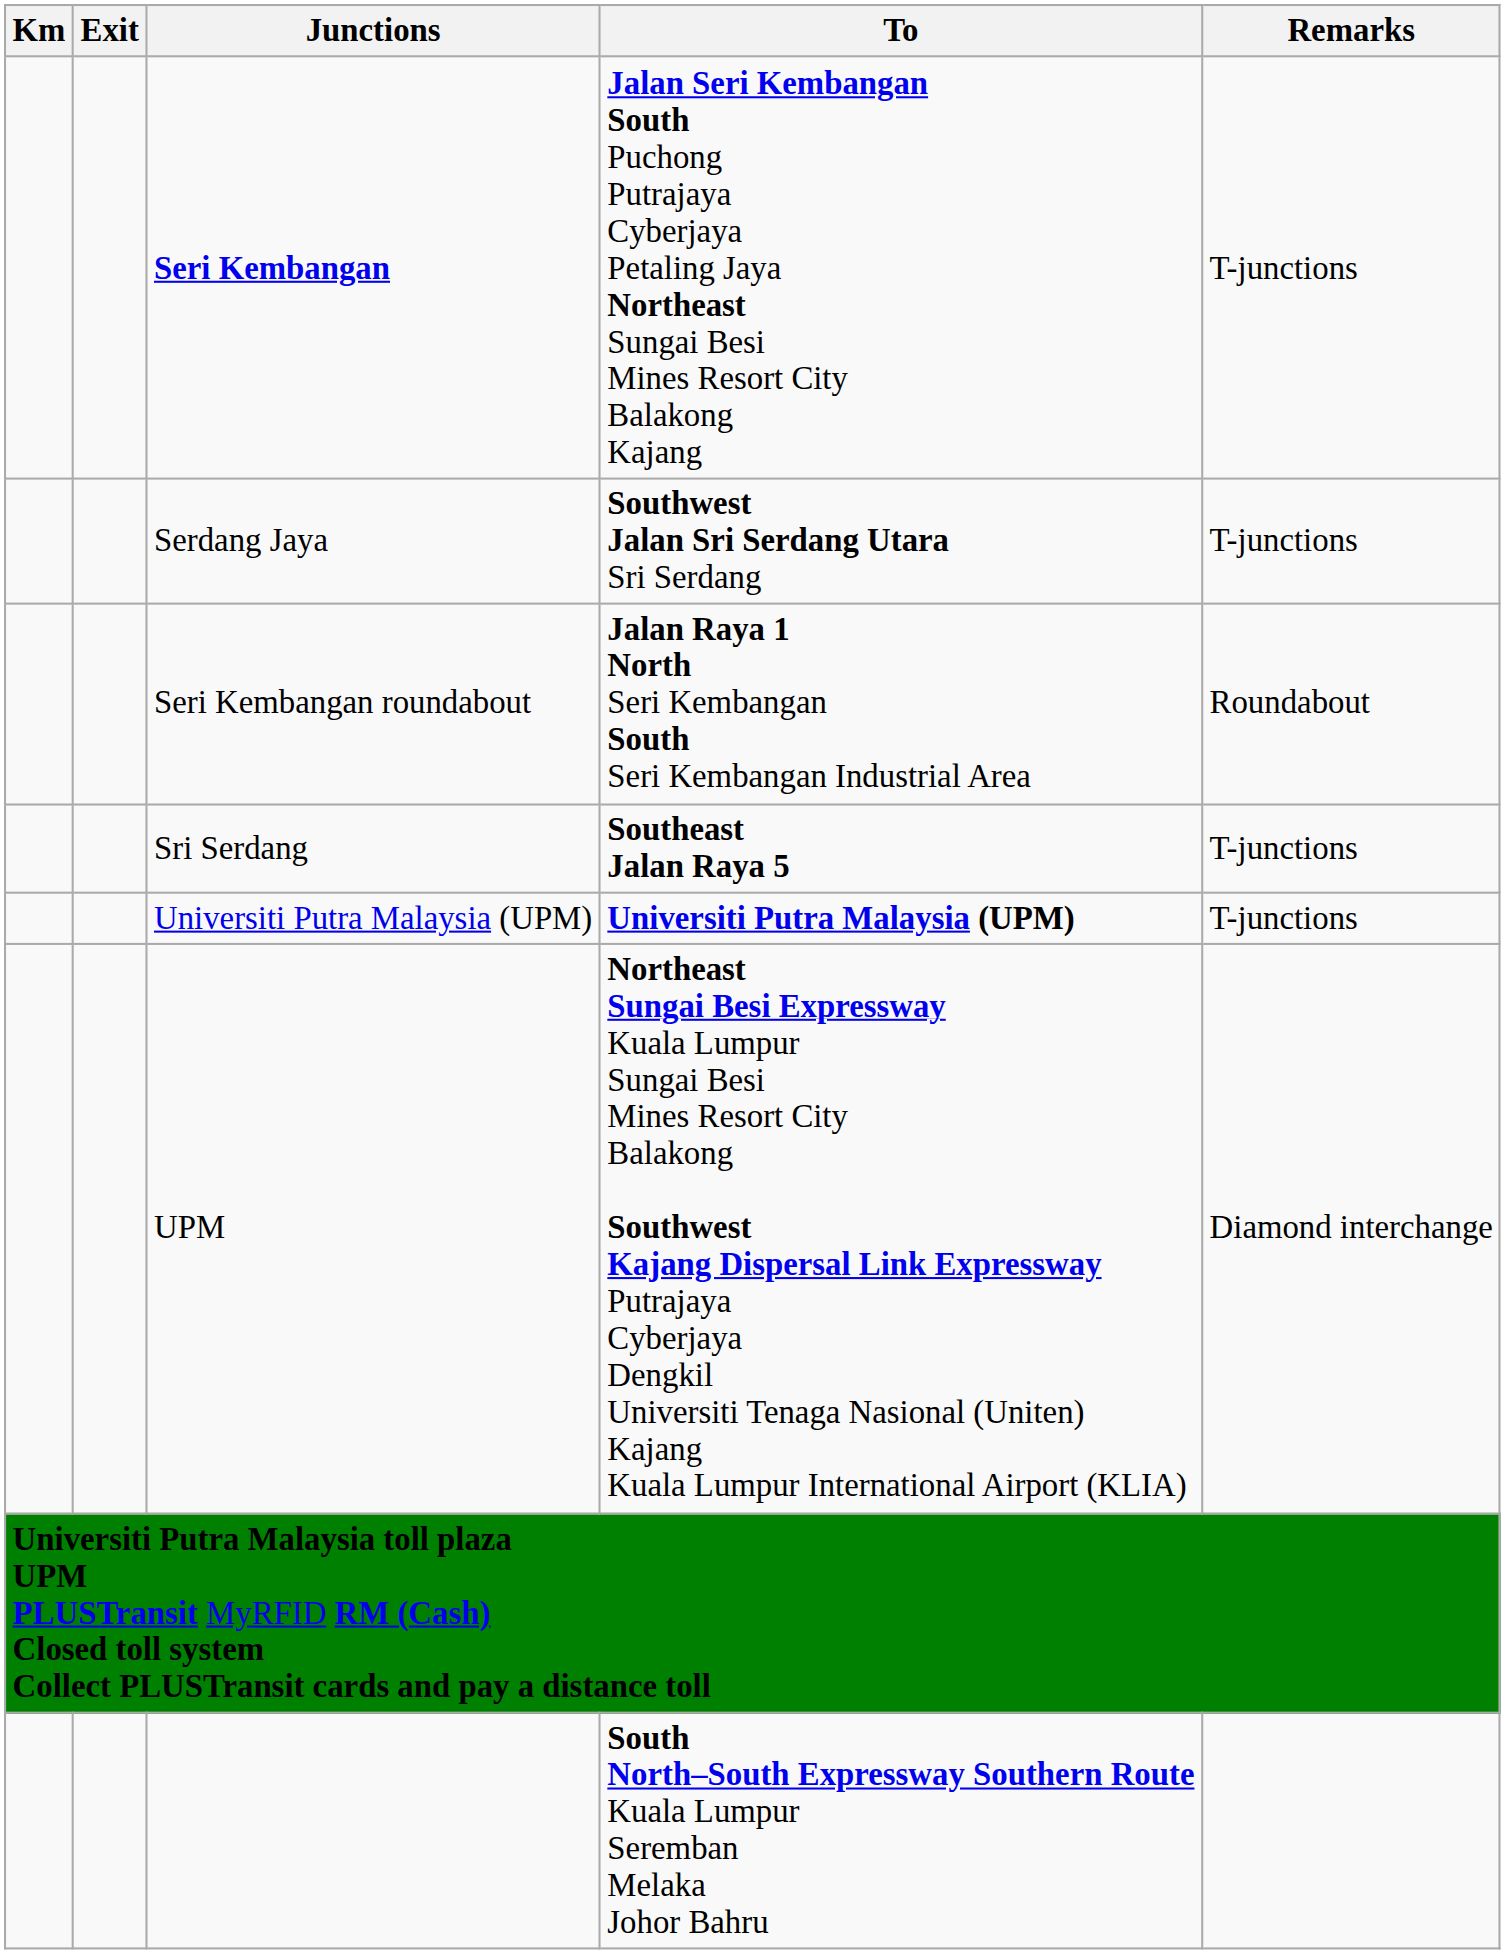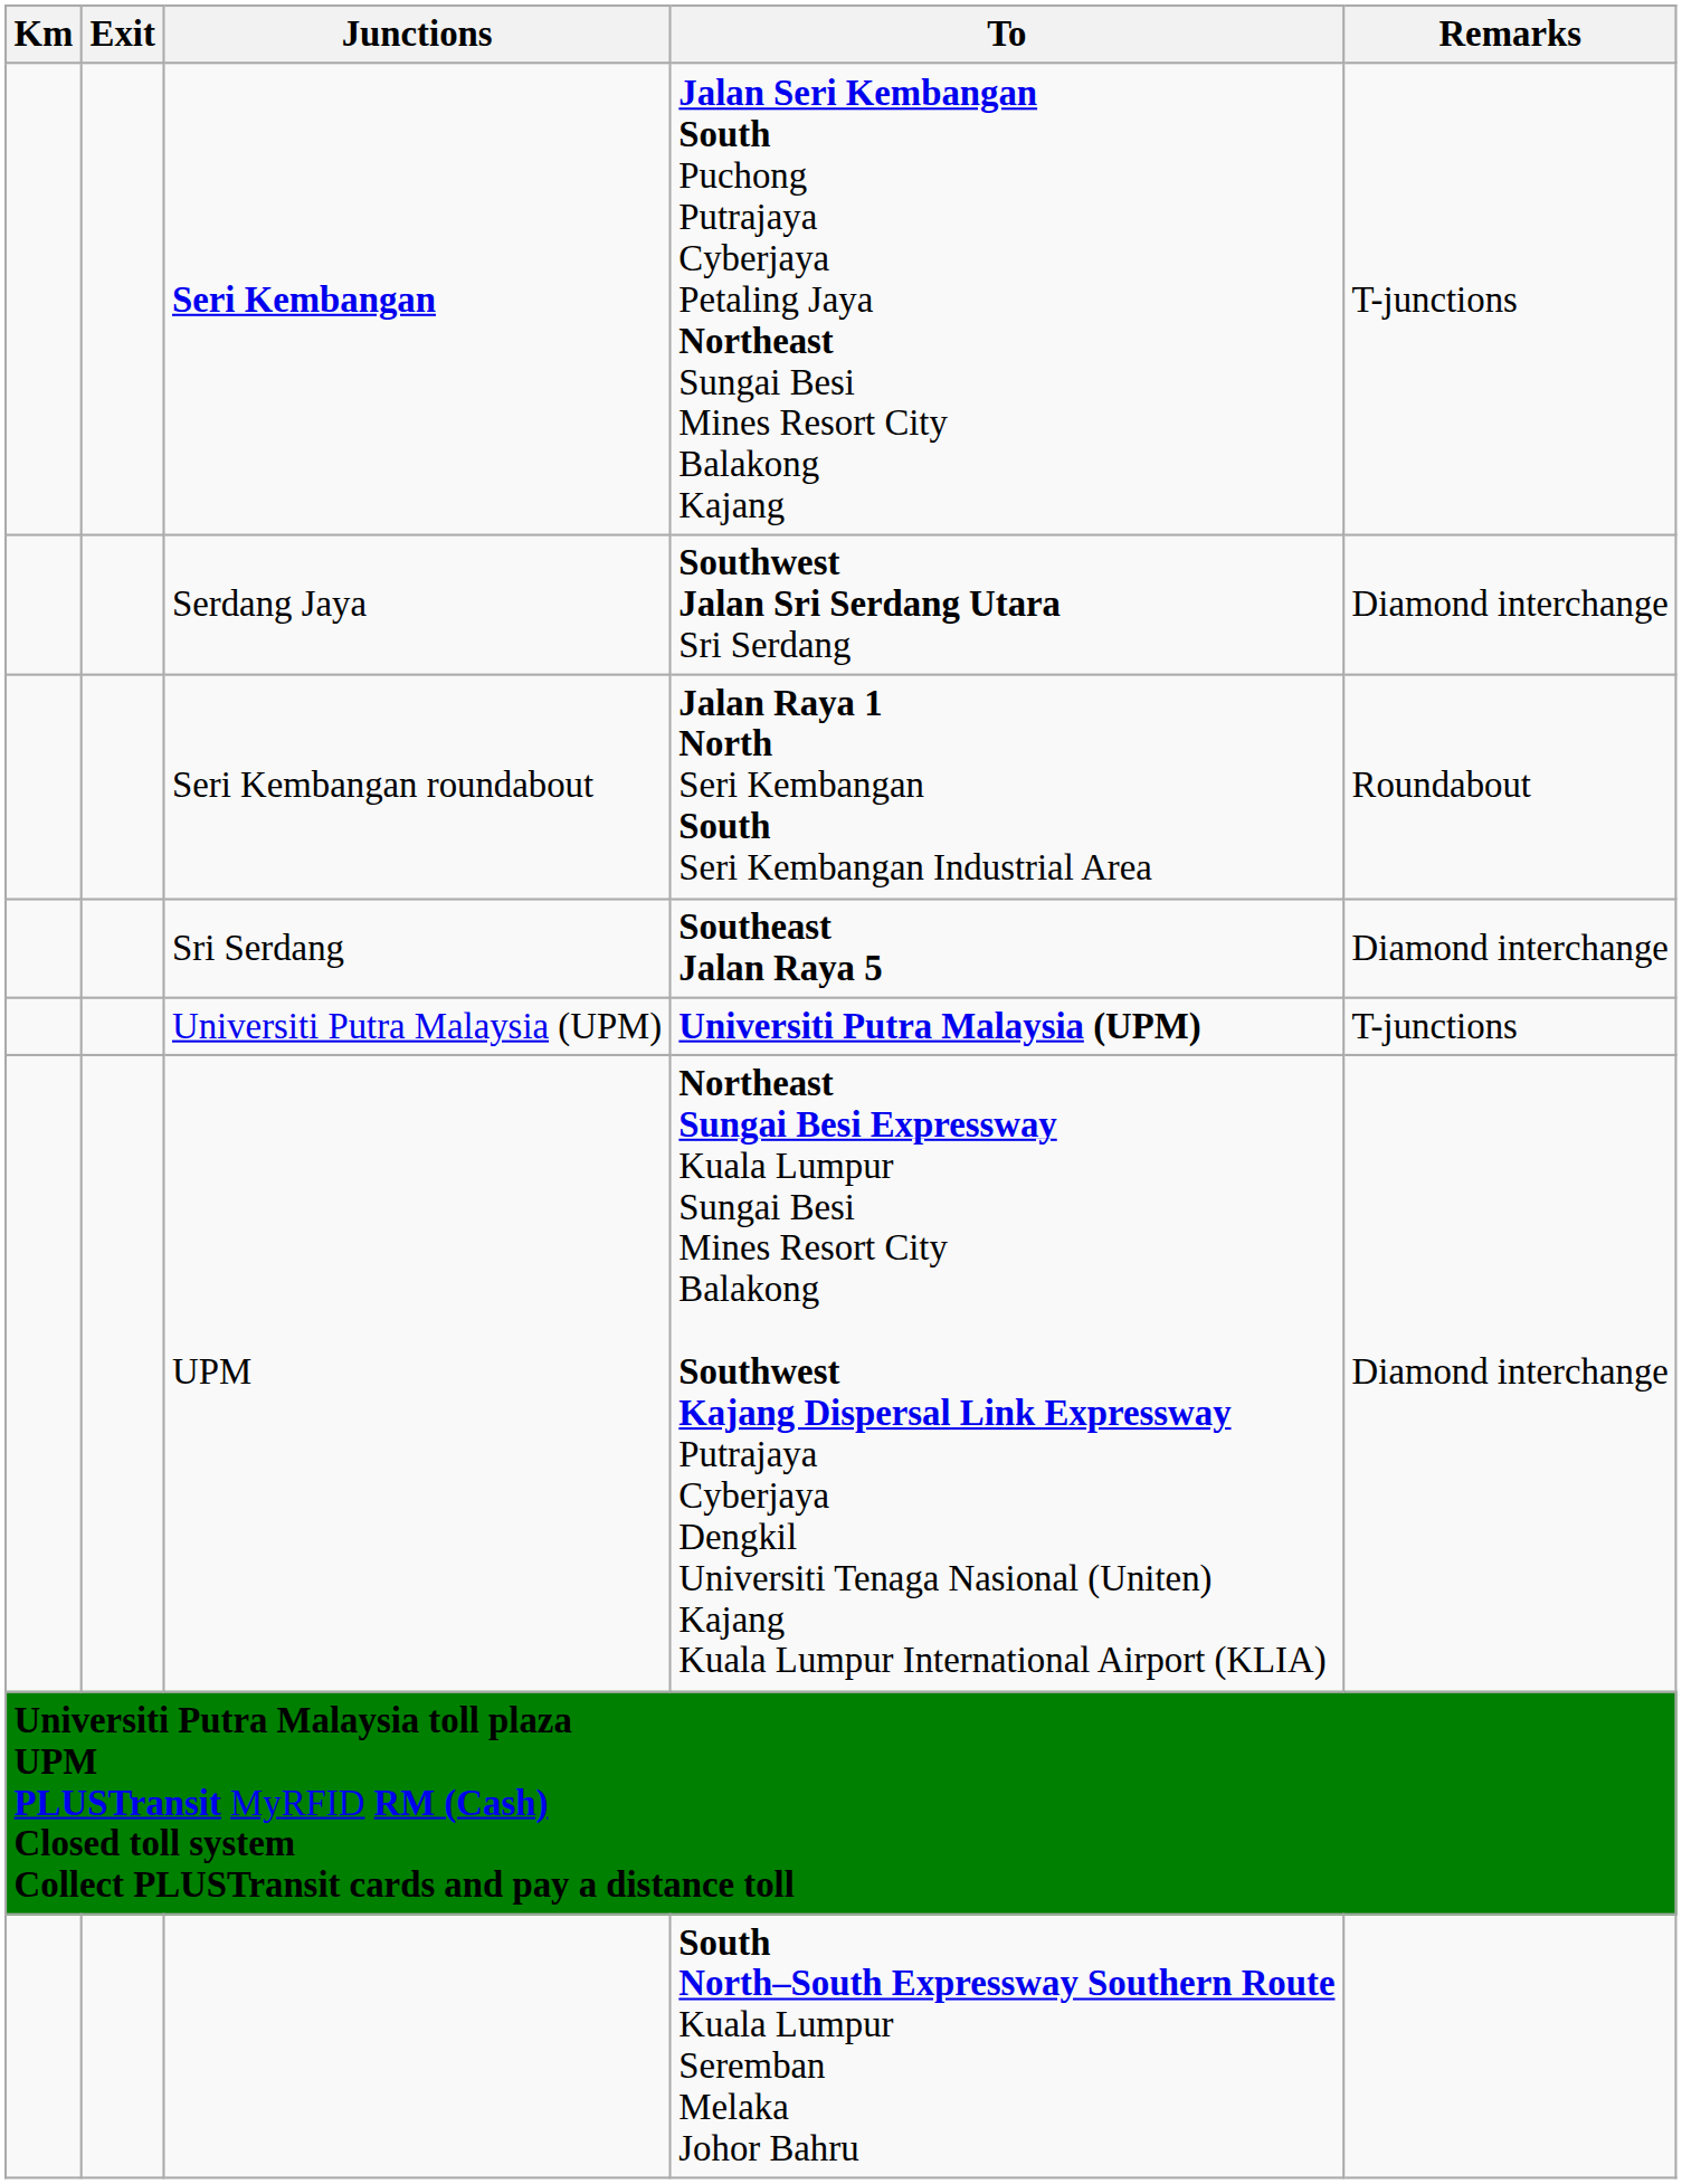Serdang Jaya | Remarks: T-junctions -> Diamond interchange
Sri Serdang | Remarks: T-junctions -> Diamond interchange
